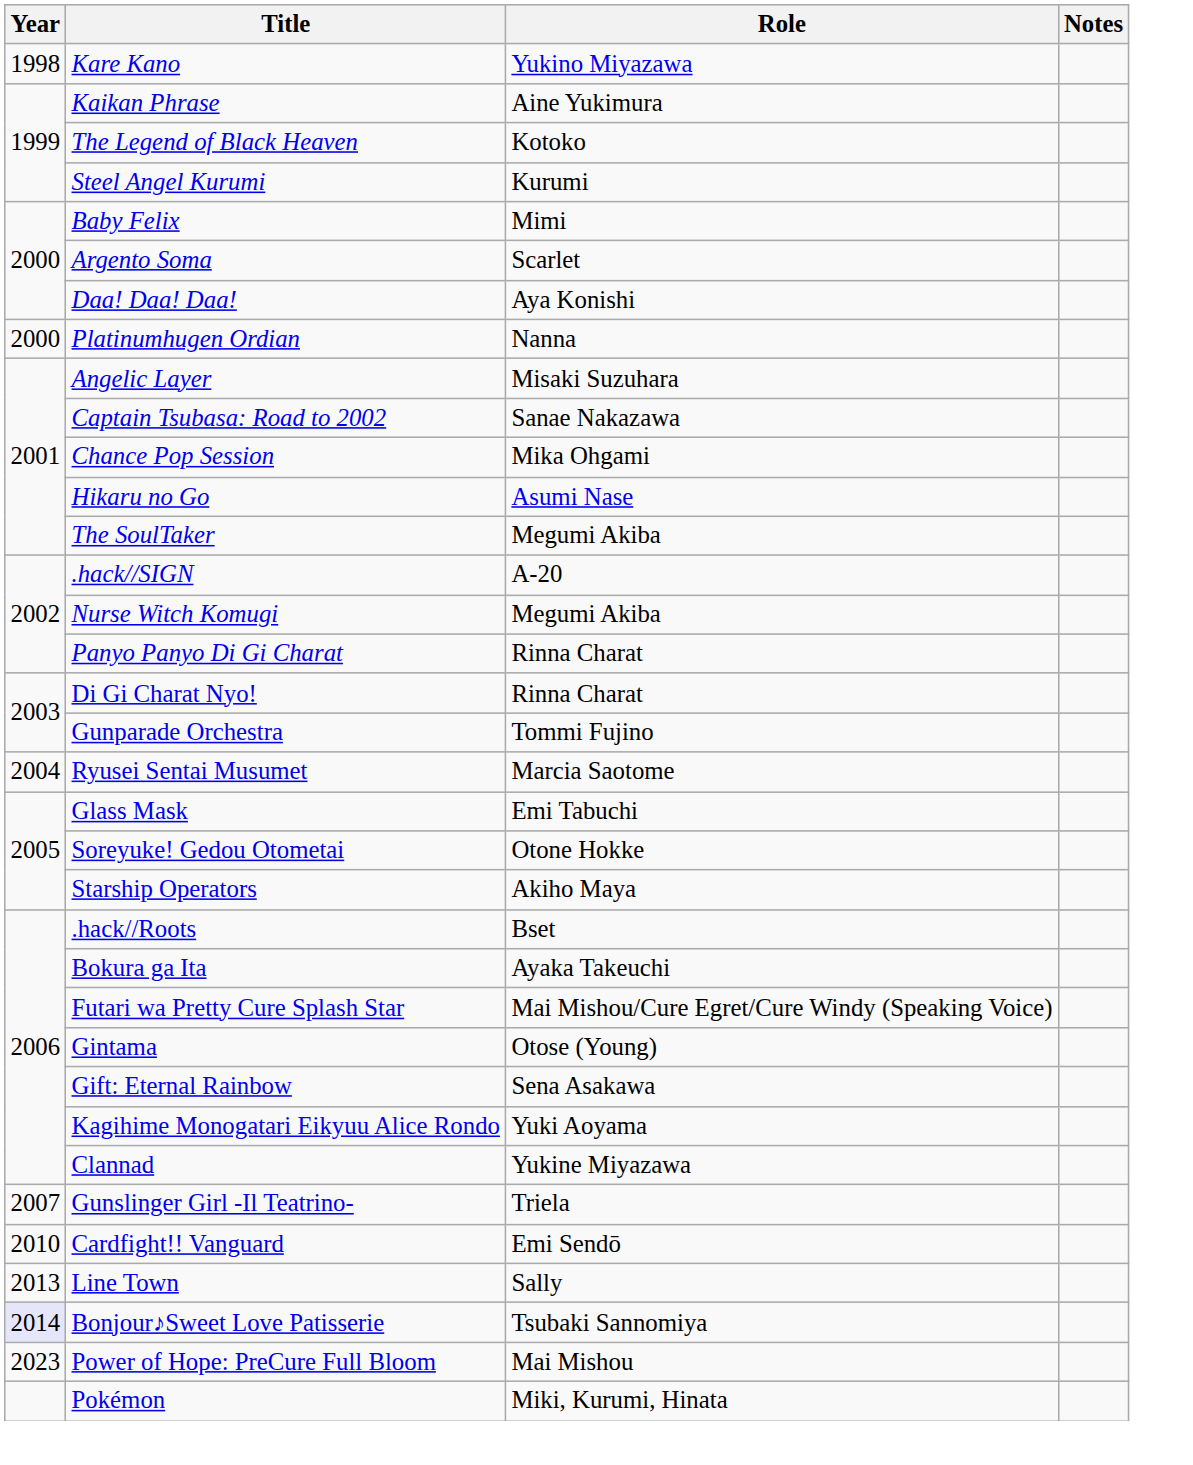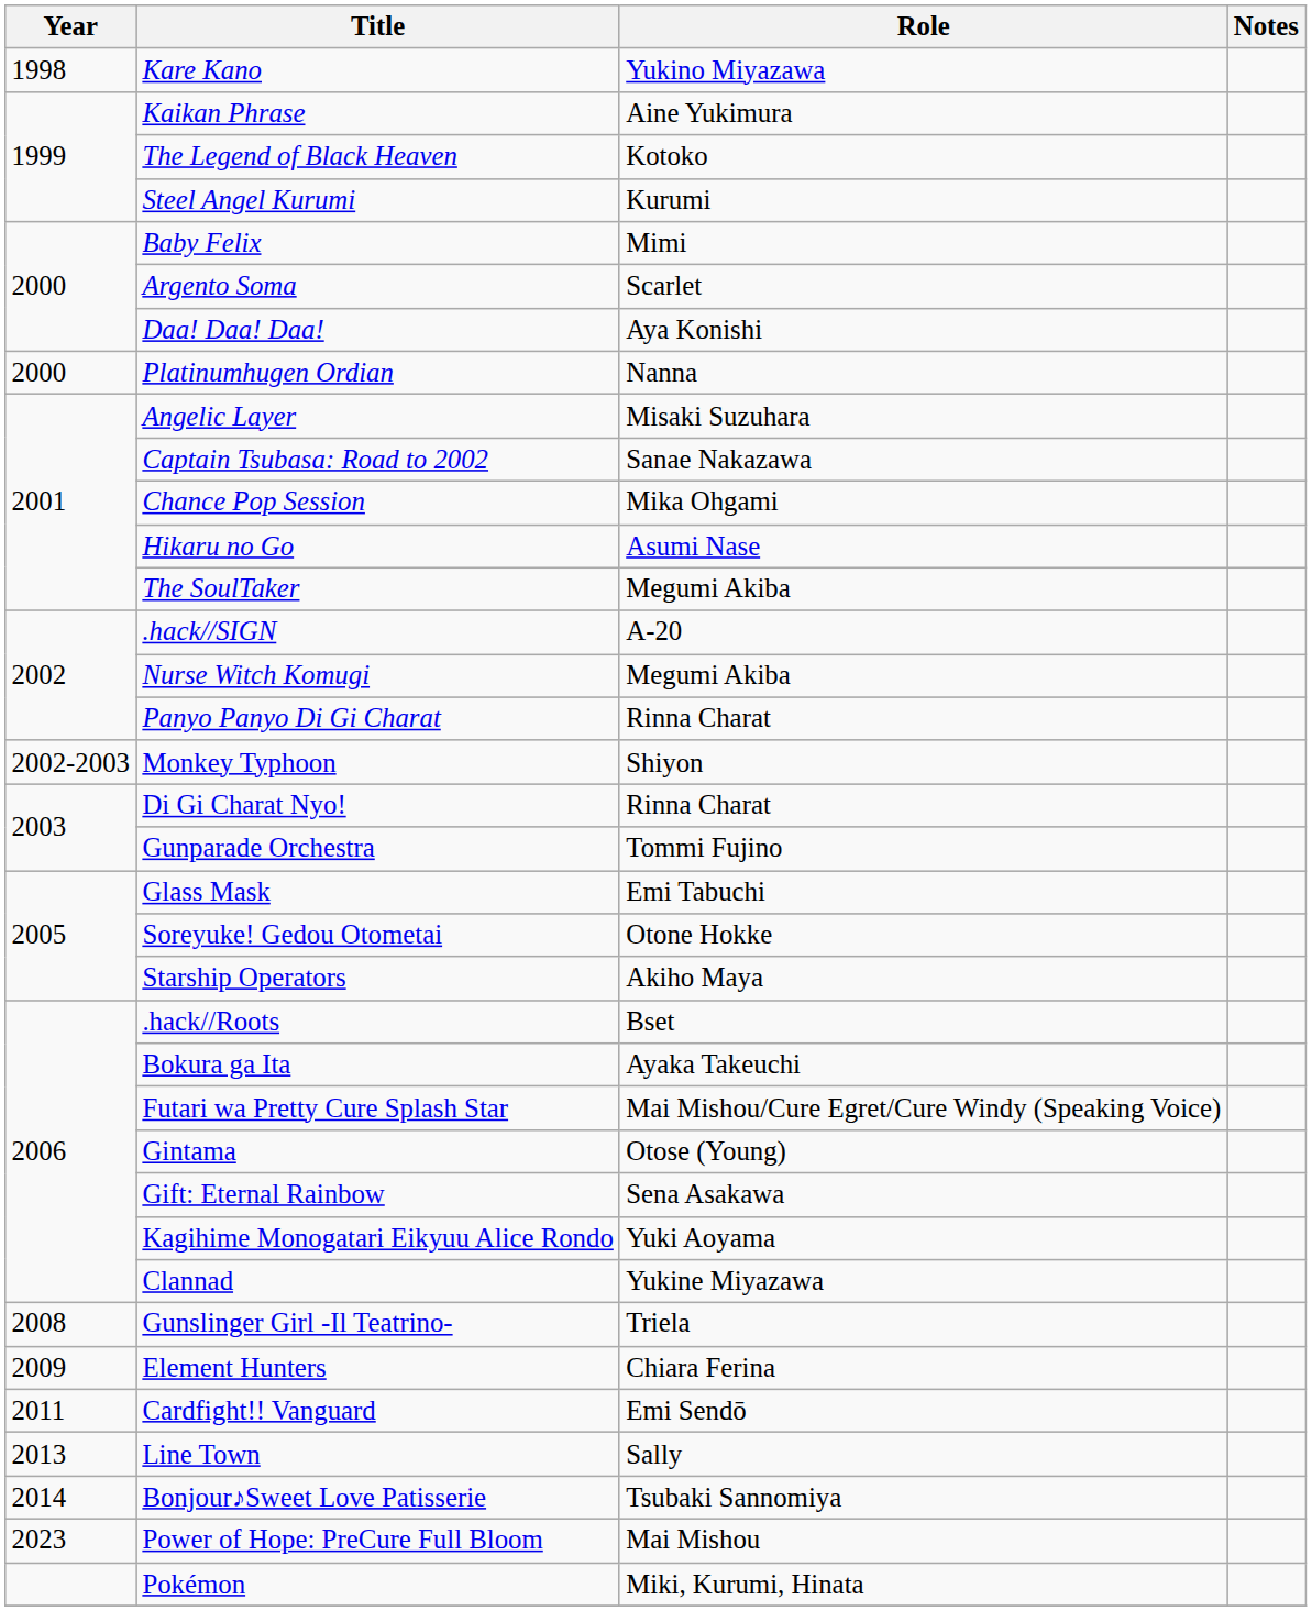+ row: 2002-2003 | Monkey Typhoon | Shiyon
- row: 2004 | Ryusei Sentai Musumet | Marcia Saotome
Gunslinger Girl -Il Teatrino- | Year: 2007 -> 2008
+ row: 2009 | Element Hunters | Chiara Ferina
Cardfight!! Vanguard | Year: 2010 -> 2011
Bonjour♪Sweet Love Patisserie | Year: lavender background -> no background
